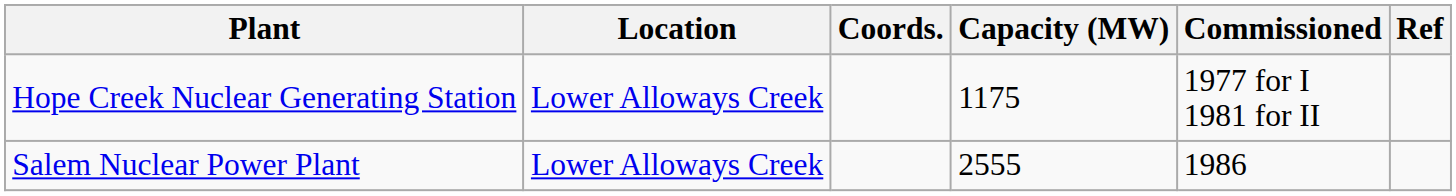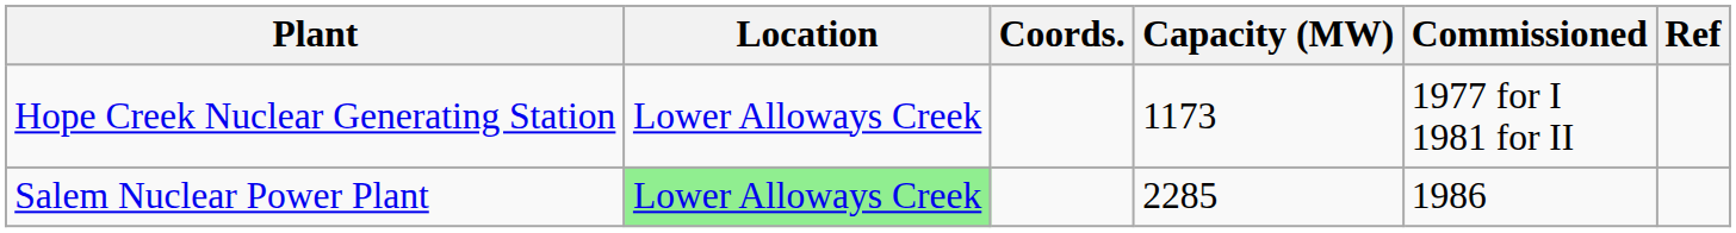Hope Creek Nuclear Generating Station | Capacity (MW): 1175 -> 1173
Salem Nuclear Power Plant | Location: no background -> lightgreen background
Salem Nuclear Power Plant | Capacity (MW): 2555 -> 2285
